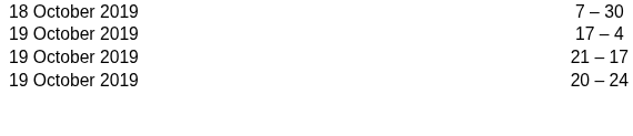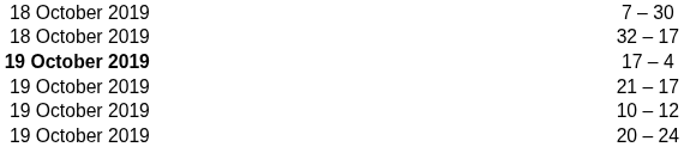+ row: 18 October 2019 | 32 – 17
17 – 4 | column 1: normal -> bold
+ row: 19 October 2019 | 10 – 12
